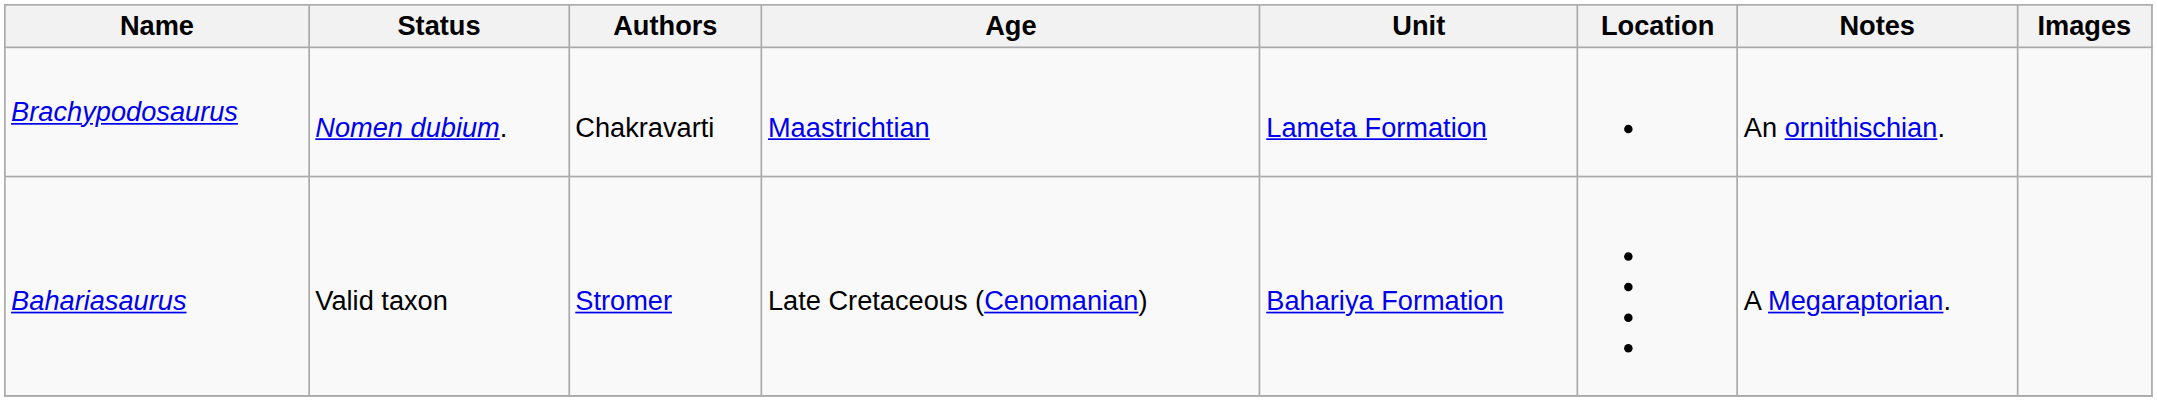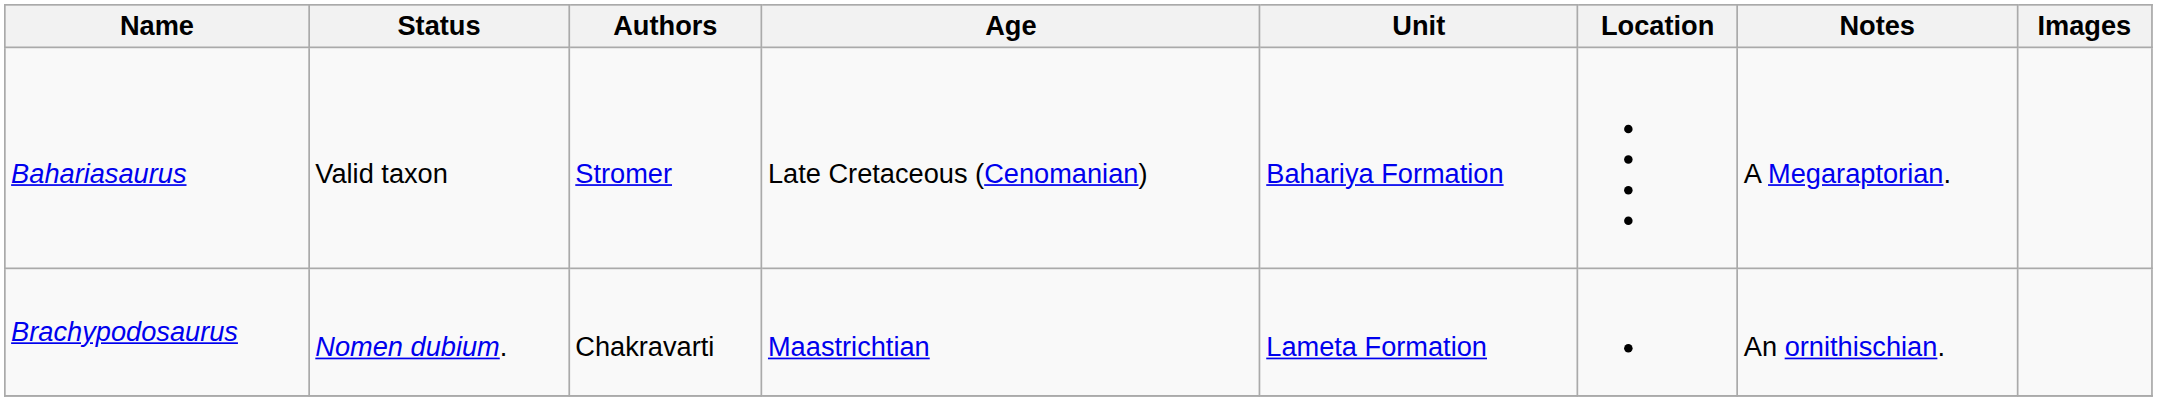rows swapped: Bahariasaurus <-> Brachypodosaurus
